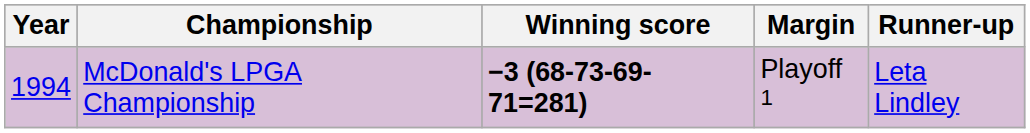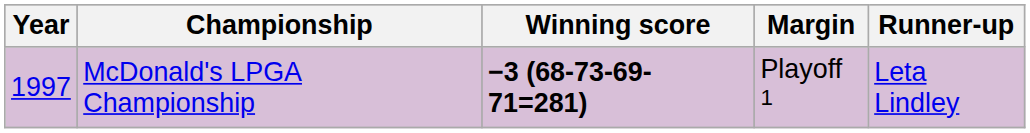McDonald's LPGA Championship | Year: 1994 -> 1997
